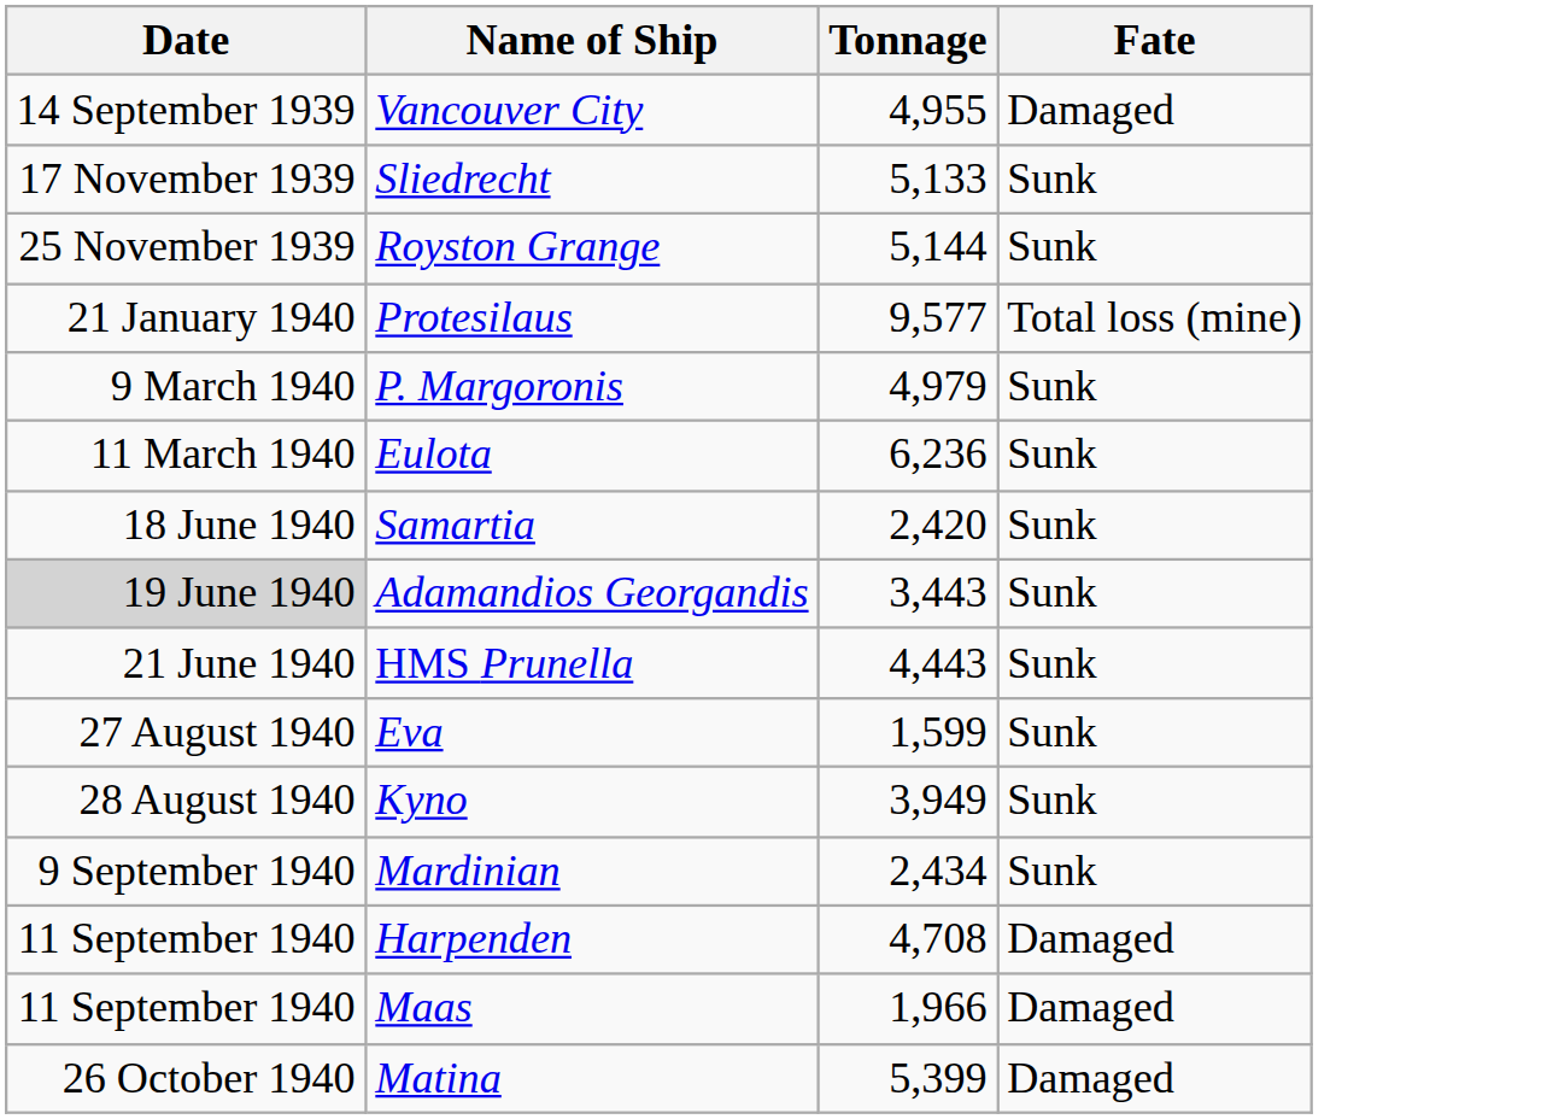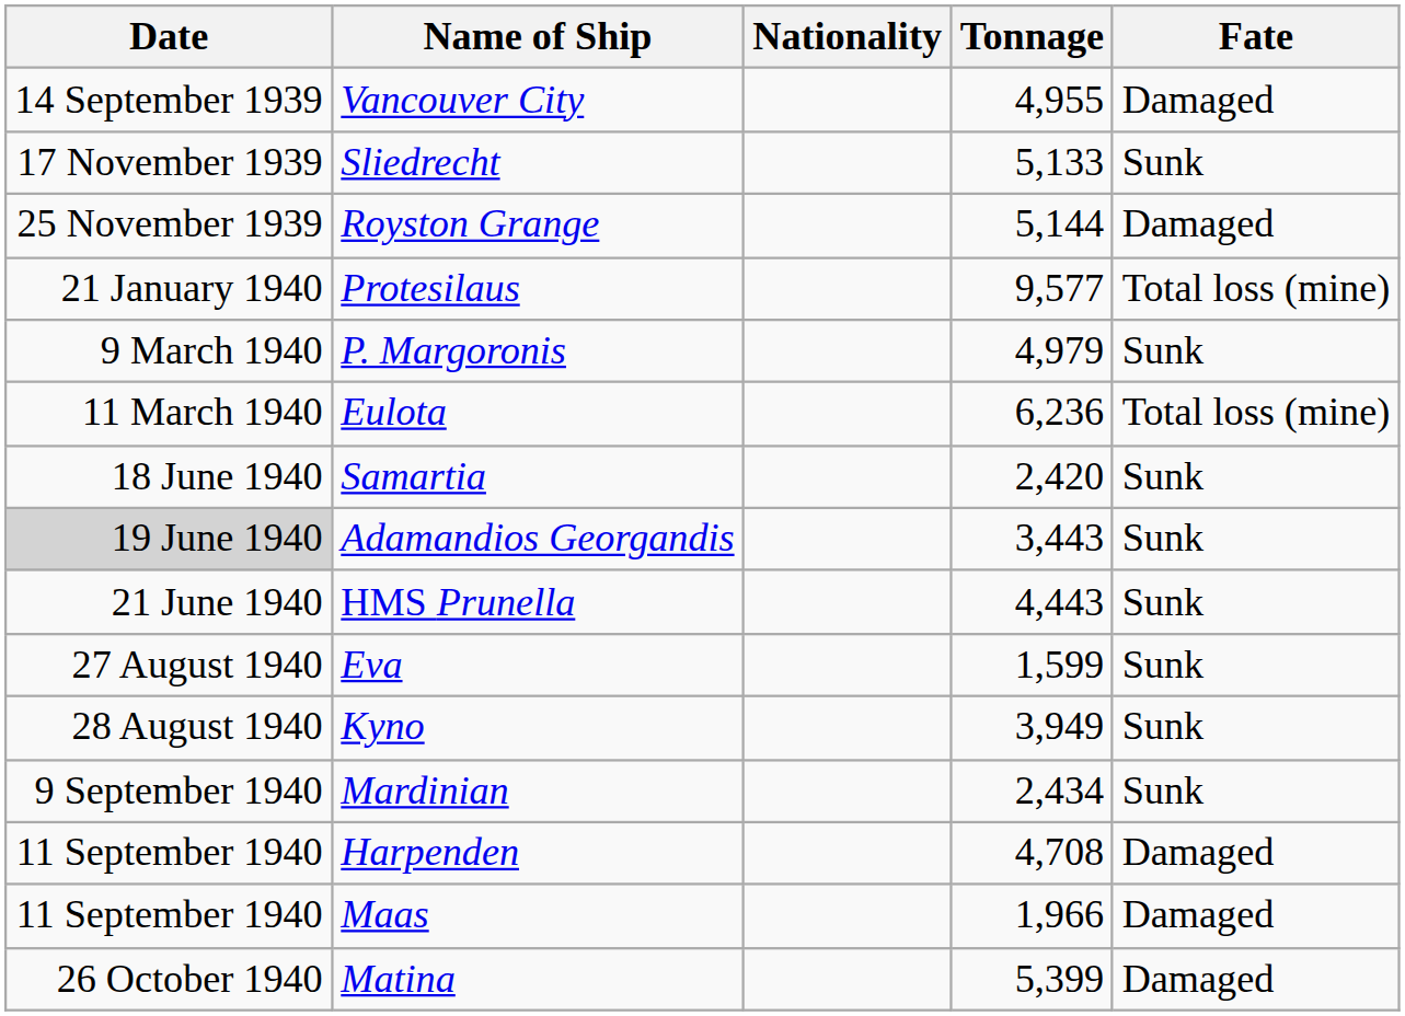+ column: Nationality
Royston Grange | Fate: Sunk -> Damaged
Eulota | Fate: Sunk -> Total loss (mine)
